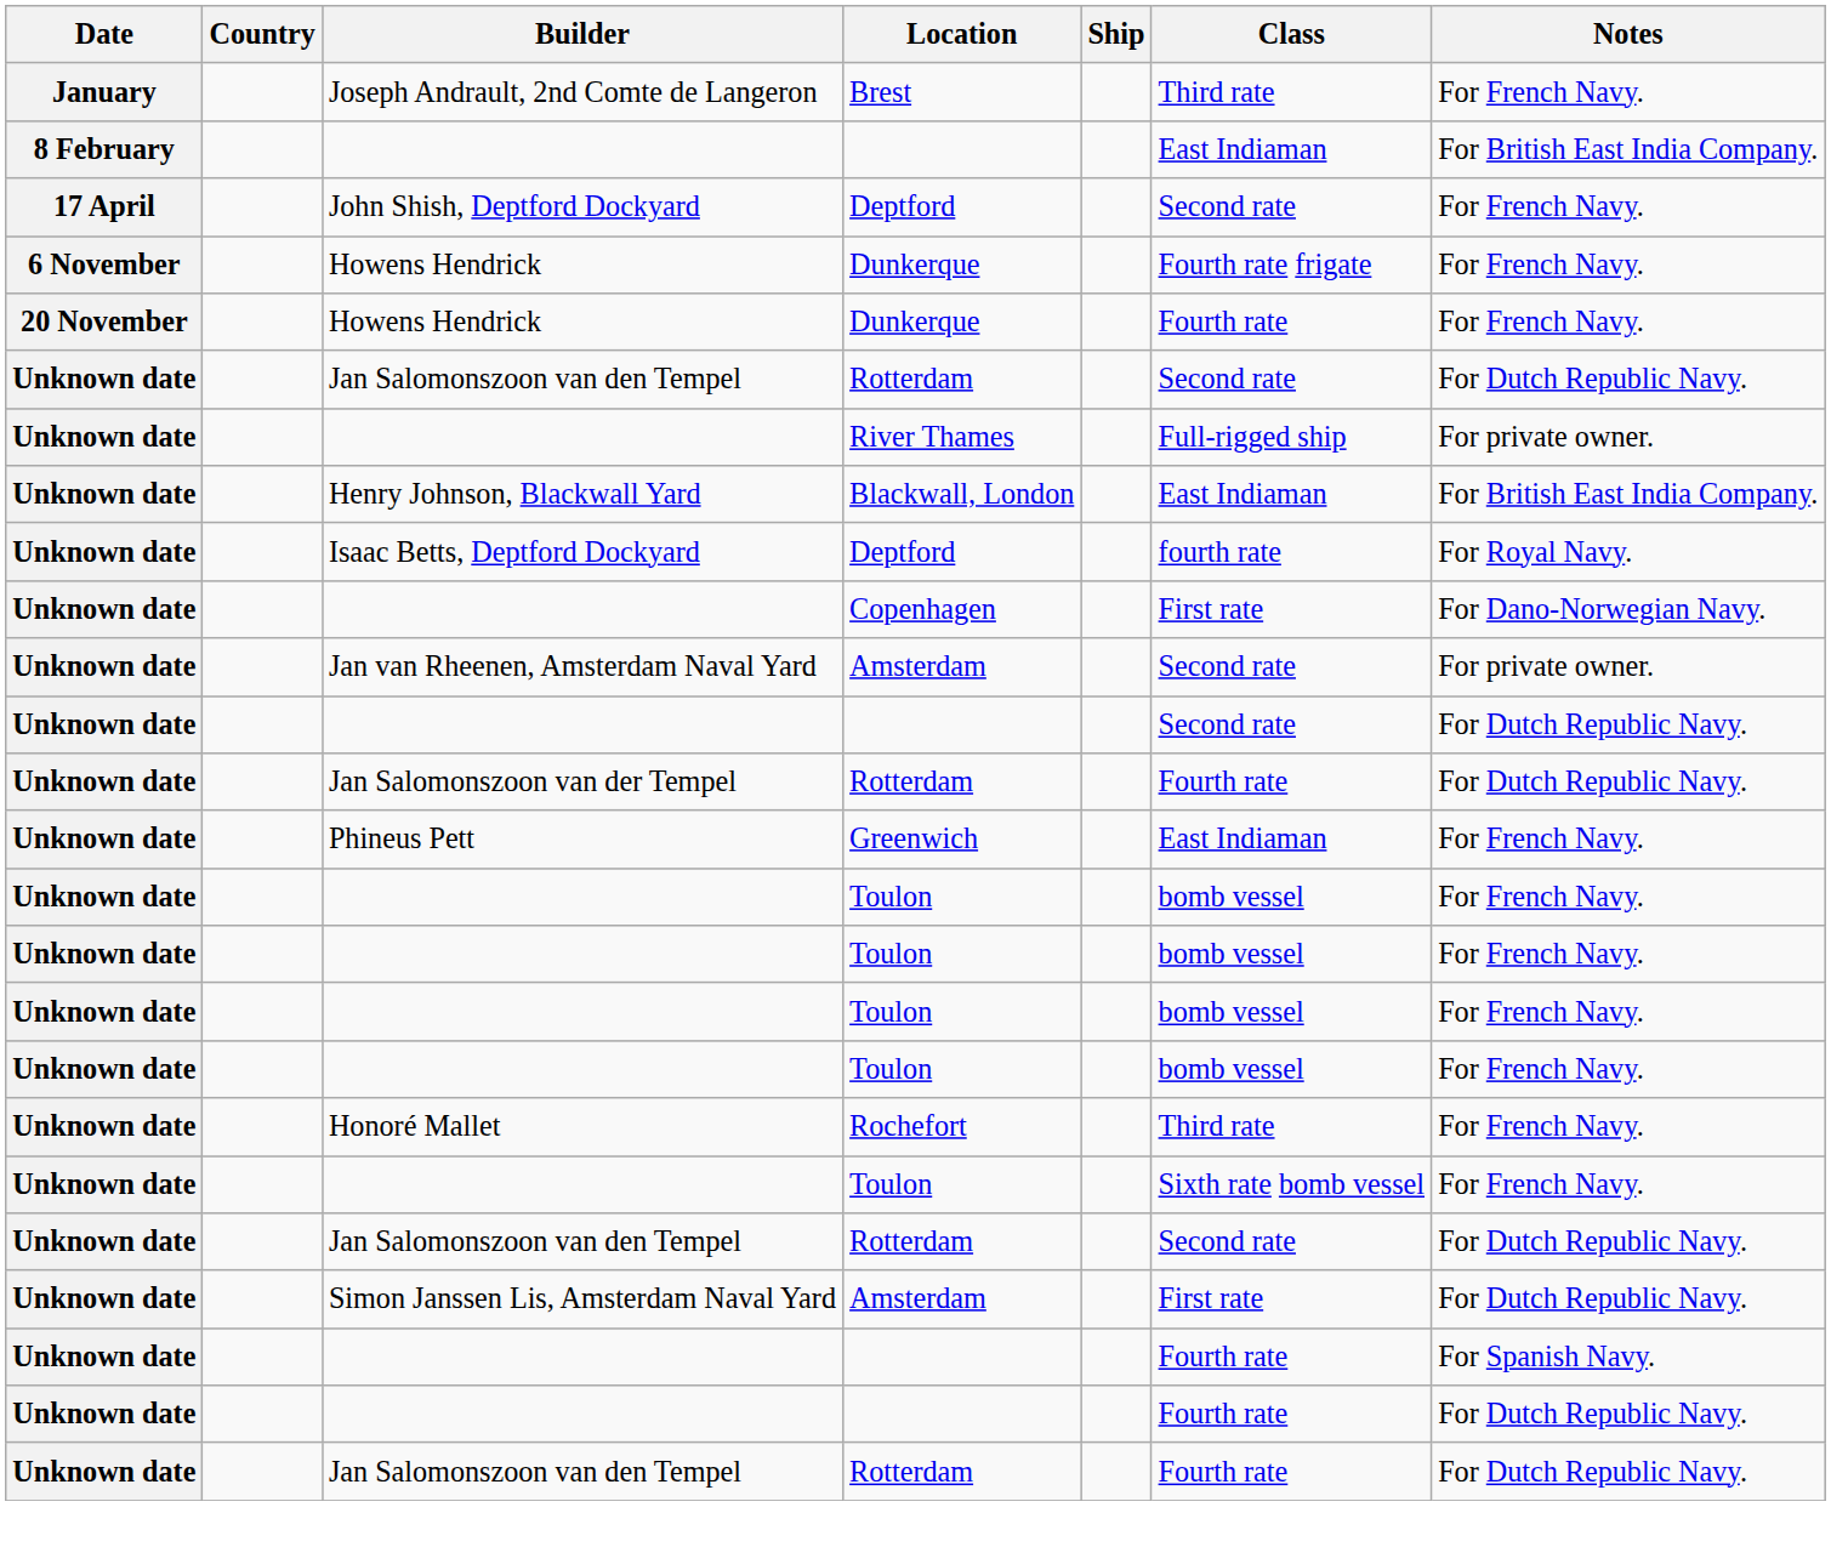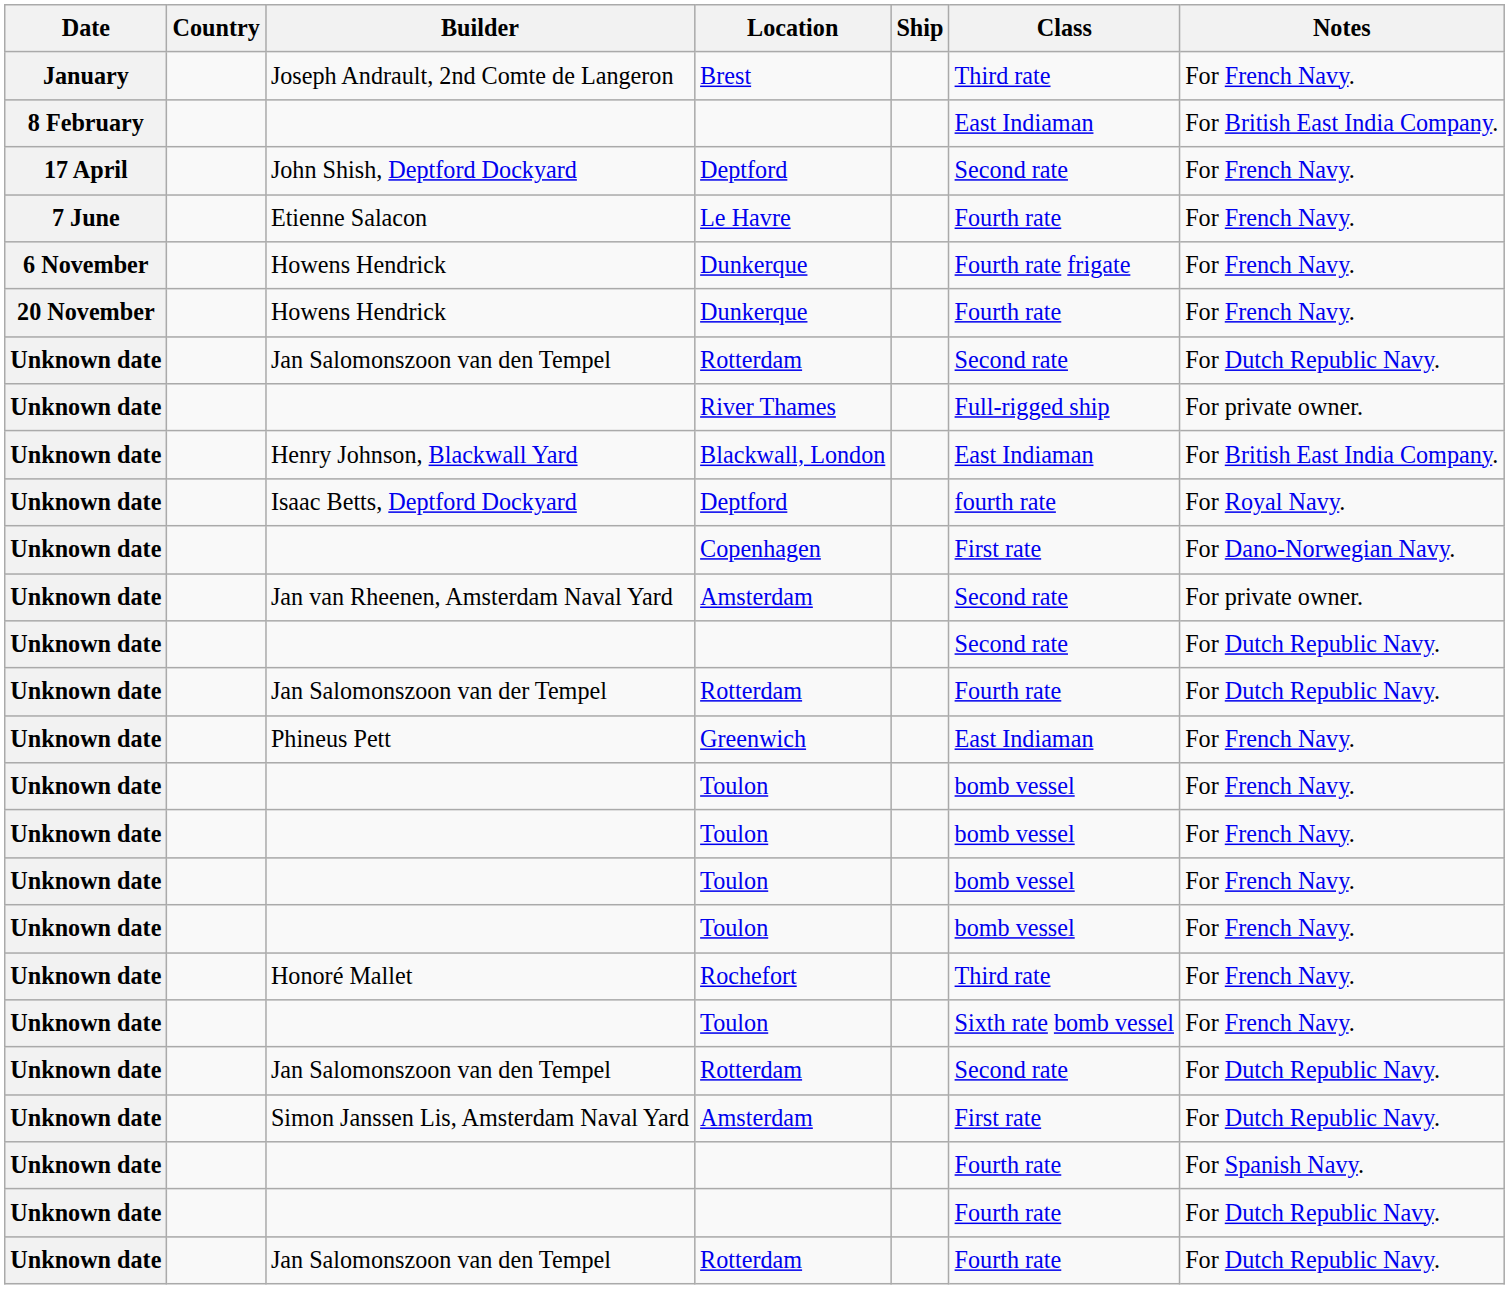+ row: 7 June | Etienne Salacon | Le Havre | Fourth rate | For French Navy.
